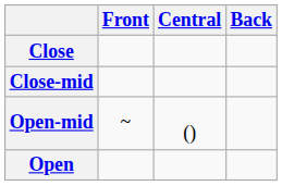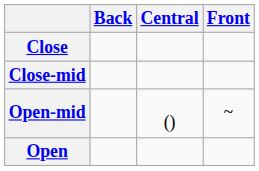columns swapped: Front <-> Back
